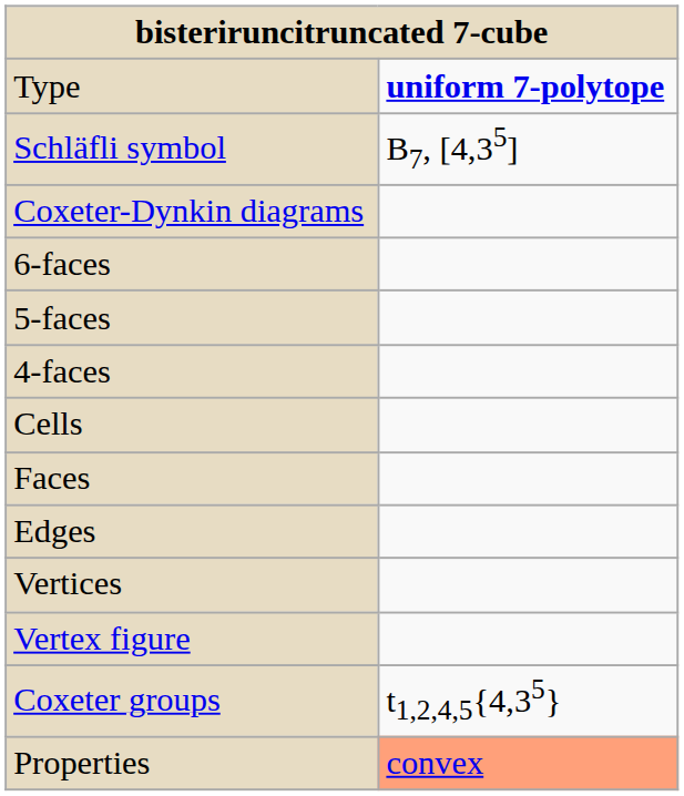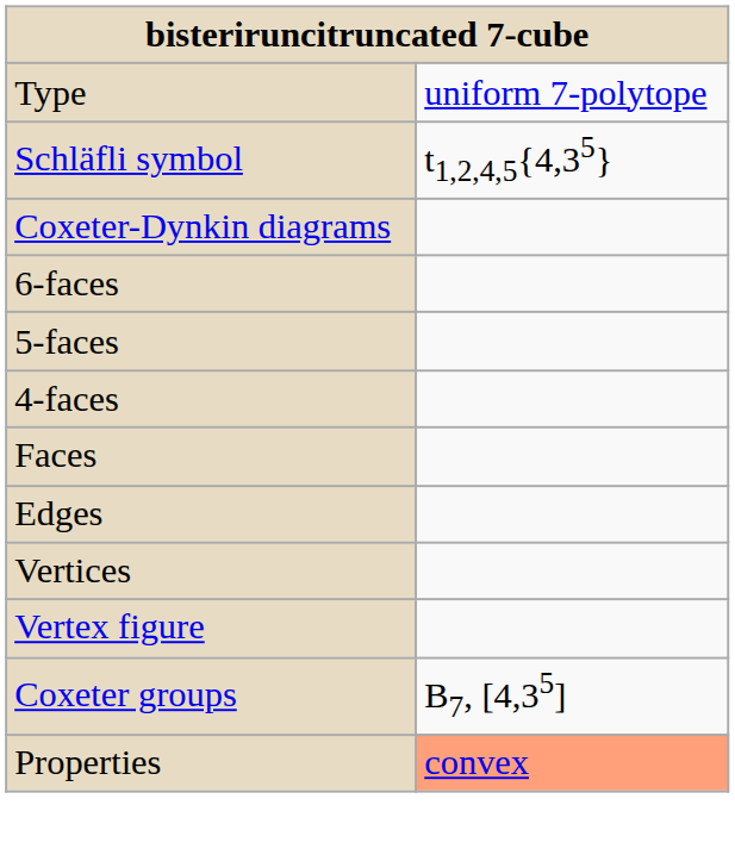Type | column 2: bold -> normal
Schläfli symbol | column 2: B7, [4,35] -> t1,2,4,5{4,35}
- row: Cells
Coxeter groups | column 2: t1,2,4,5{4,35} -> B7, [4,35]
